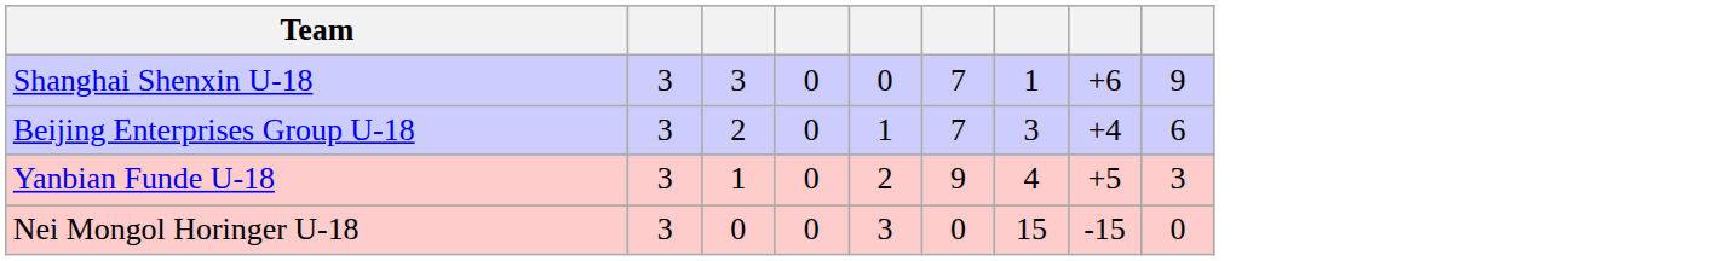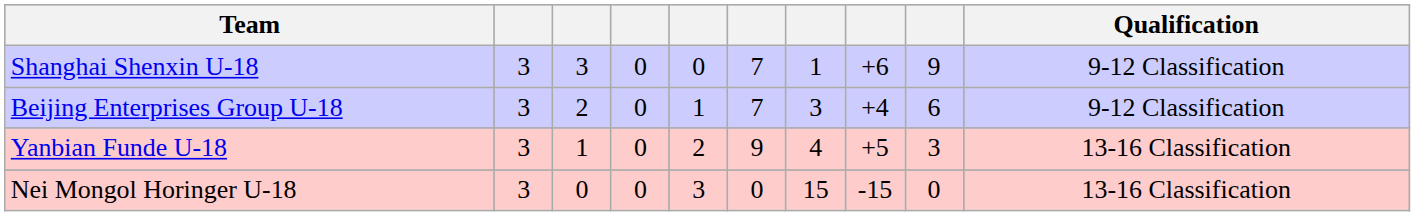+ column: Qualification | 9-12 Classification | 9-12 Classification | 13-16 Classification | 13-16 Classification
